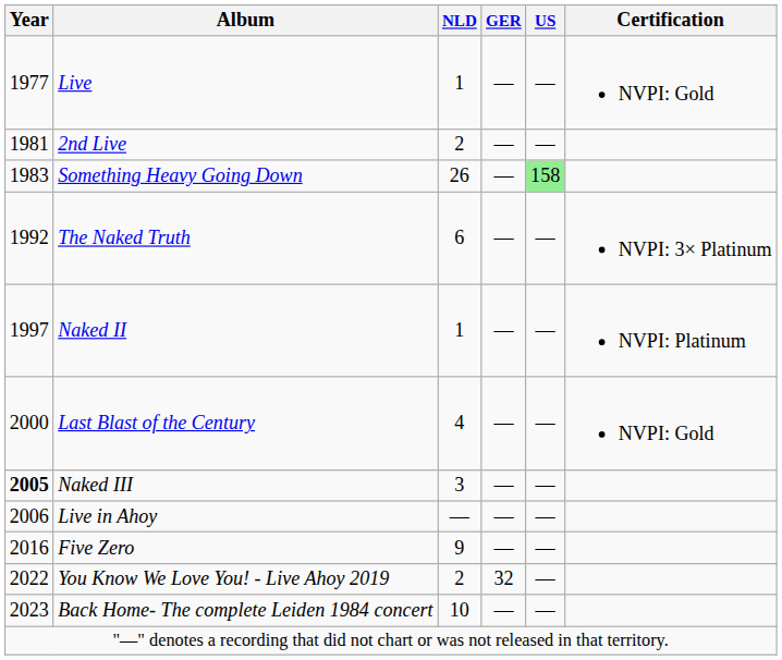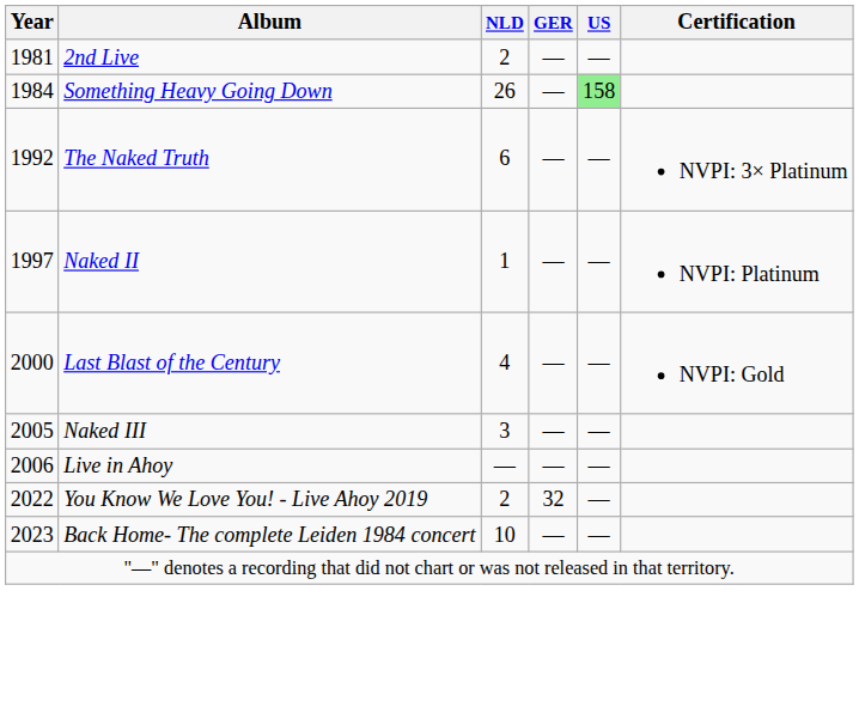- row: 1977 | Live | 1 | — | — | NVPI: Gold
Something Heavy Going Down | Year: 1983 -> 1984
Naked III | Year: bold -> normal
- row: 2016 | Five Zero | 9 | — | —
